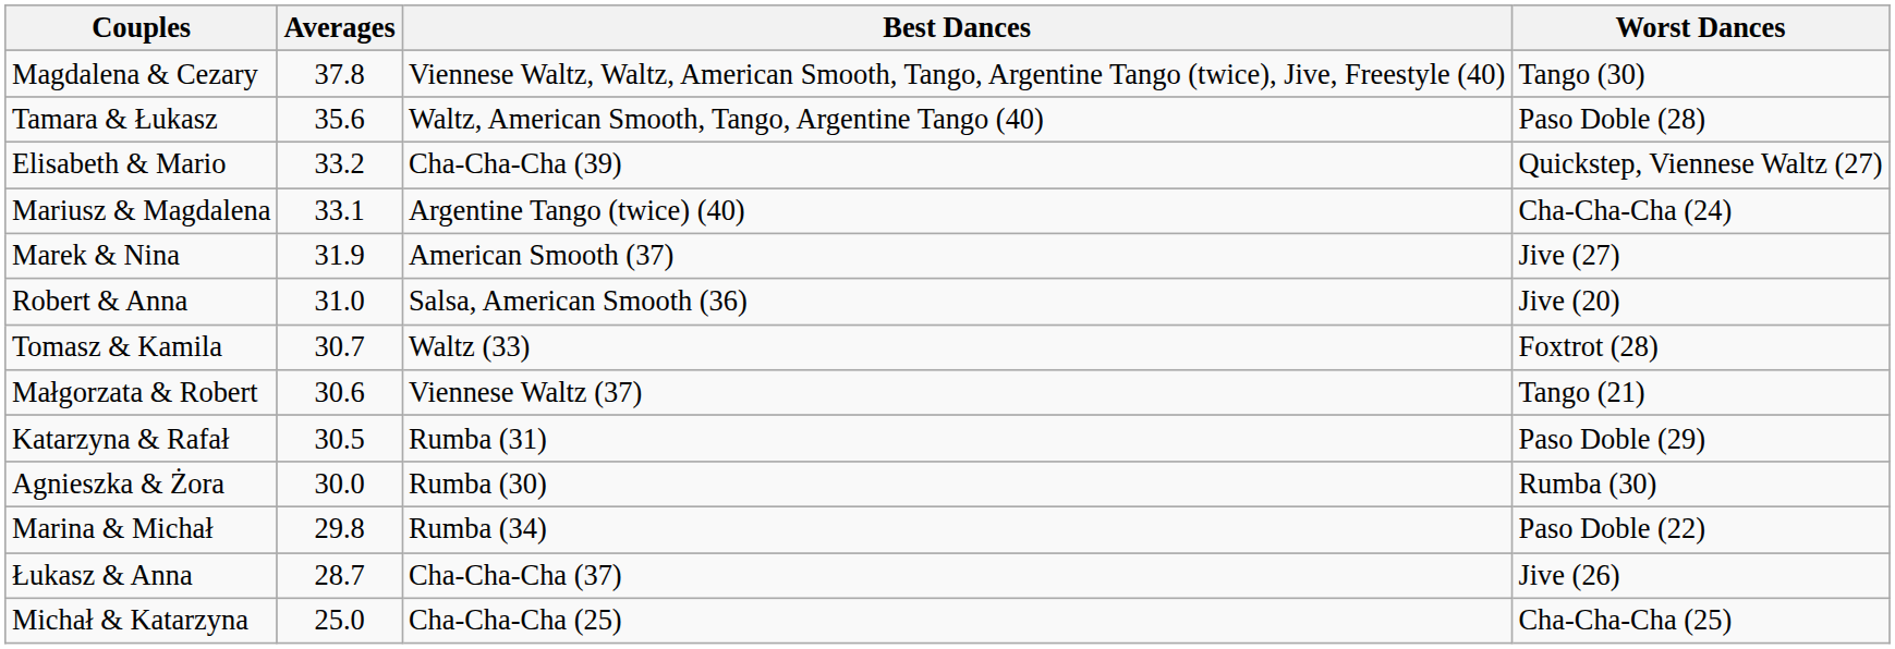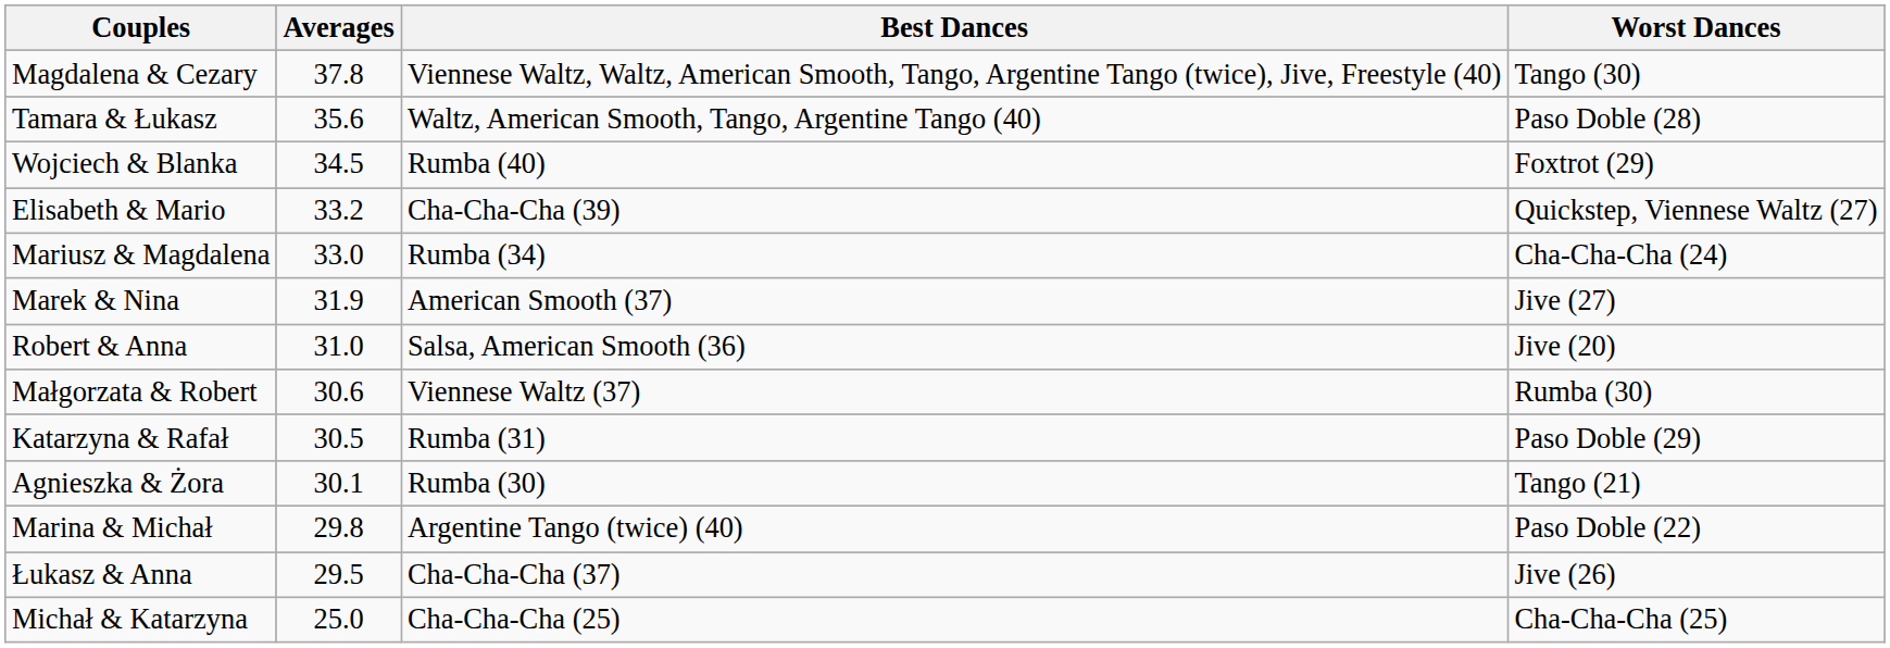+ row: Wojciech & Blanka | 34.5 | Rumba (40) | Foxtrot (29)
Mariusz & Magdalena | Averages: 33.1 -> 33.0
Mariusz & Magdalena | Best Dances: Argentine Tango (twice) (40) -> Rumba (34)
- row: Tomasz & Kamila | 30.7 | Waltz (33) | Foxtrot (28)
Małgorzata & Robert | Worst Dances: Tango (21) -> Rumba (30)
Agnieszka & Żora | Averages: 30.0 -> 30.1
Agnieszka & Żora | Worst Dances: Rumba (30) -> Tango (21)
Marina & Michał | Best Dances: Rumba (34) -> Argentine Tango (twice) (40)
Łukasz & Anna | Averages: 28.7 -> 29.5
